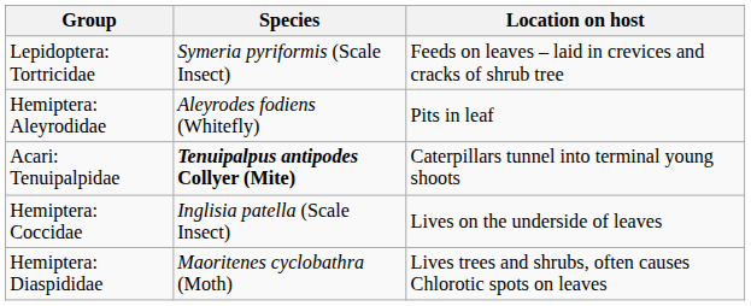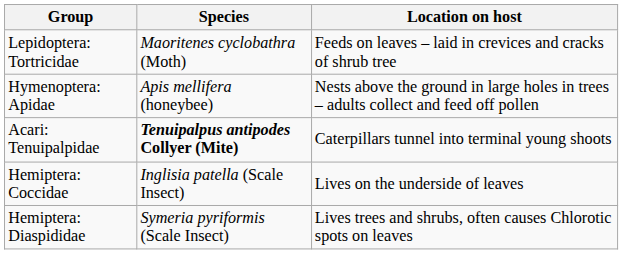Lepidoptera: Tortricidae | Species: Symeria pyriformis (Scale Insect) -> Maoritenes cyclobathra (Moth)
- row: Hemiptera: Aleyrodidae | Aleyrodes fodiens (Whitefly) | Pits in leaf
+ row: Hymenoptera: Apidae | Apis mellifera (honeybee) | Nests above the ground in large holes in trees – adults collect and feed off pollen
Hemiptera: Diaspididae | Species: Maoritenes cyclobathra (Moth) -> Symeria pyriformis (Scale Insect)
